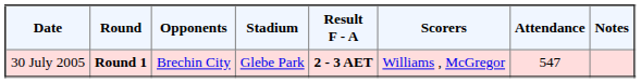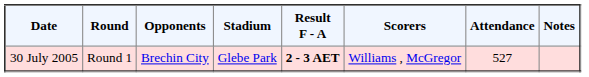30 July 2005 | Round: bold -> normal
30 July 2005 | Attendance: 547 -> 527
